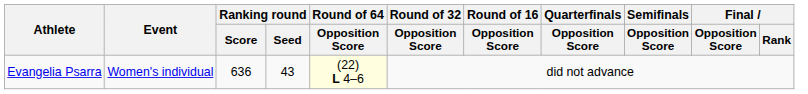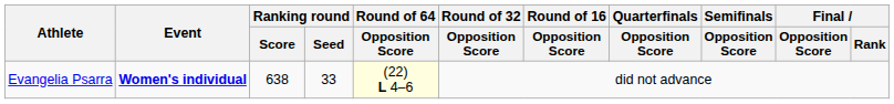Evangelia Psarra | Event: normal -> bold
Evangelia Psarra | Ranking round / Score: 636 -> 638
Evangelia Psarra | Ranking round / Seed: 43 -> 33
